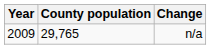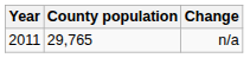n/a | Year: 2009 -> 2011
